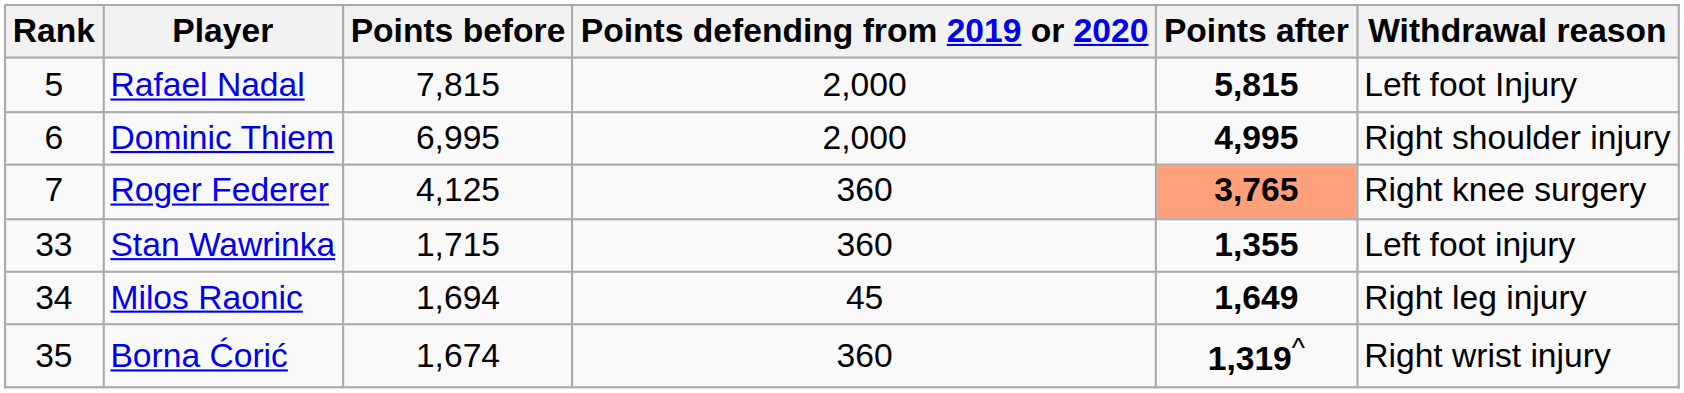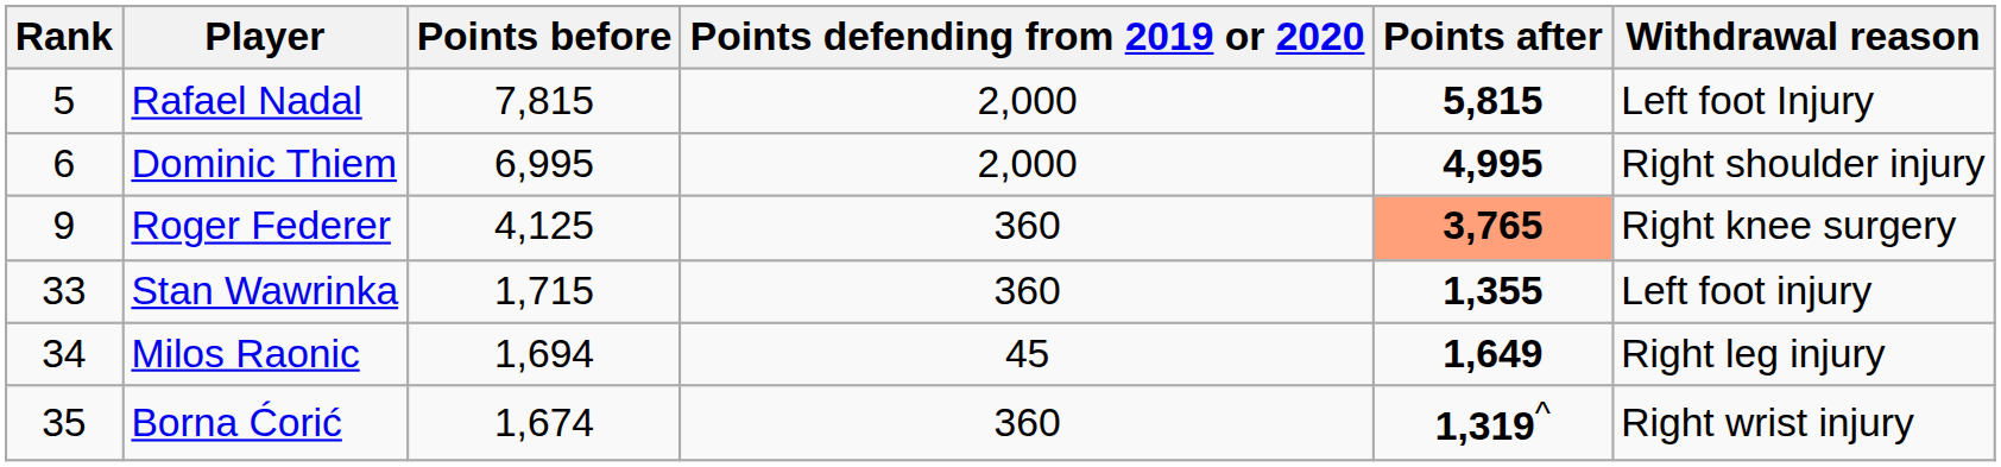Roger Federer | Rank: 7 -> 9
